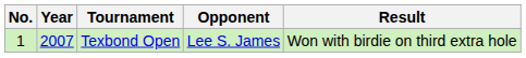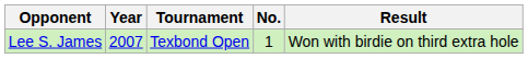columns swapped: No. <-> Opponent
